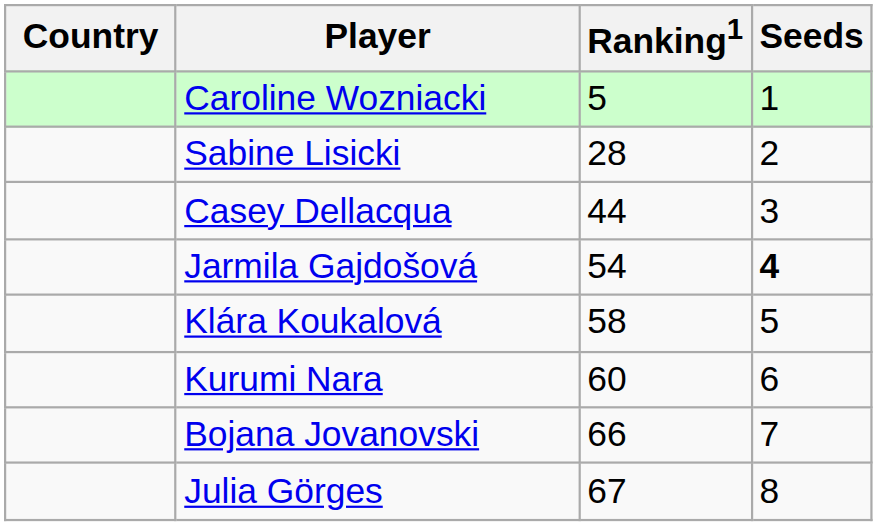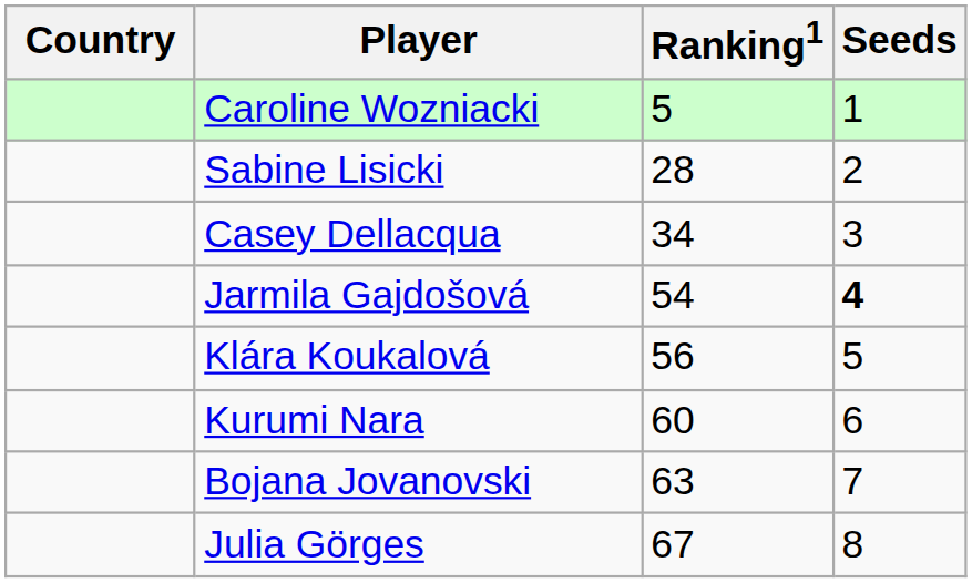Casey Dellacqua | Ranking1: 44 -> 34
Klára Koukalová | Ranking1: 58 -> 56
Bojana Jovanovski | Ranking1: 66 -> 63
